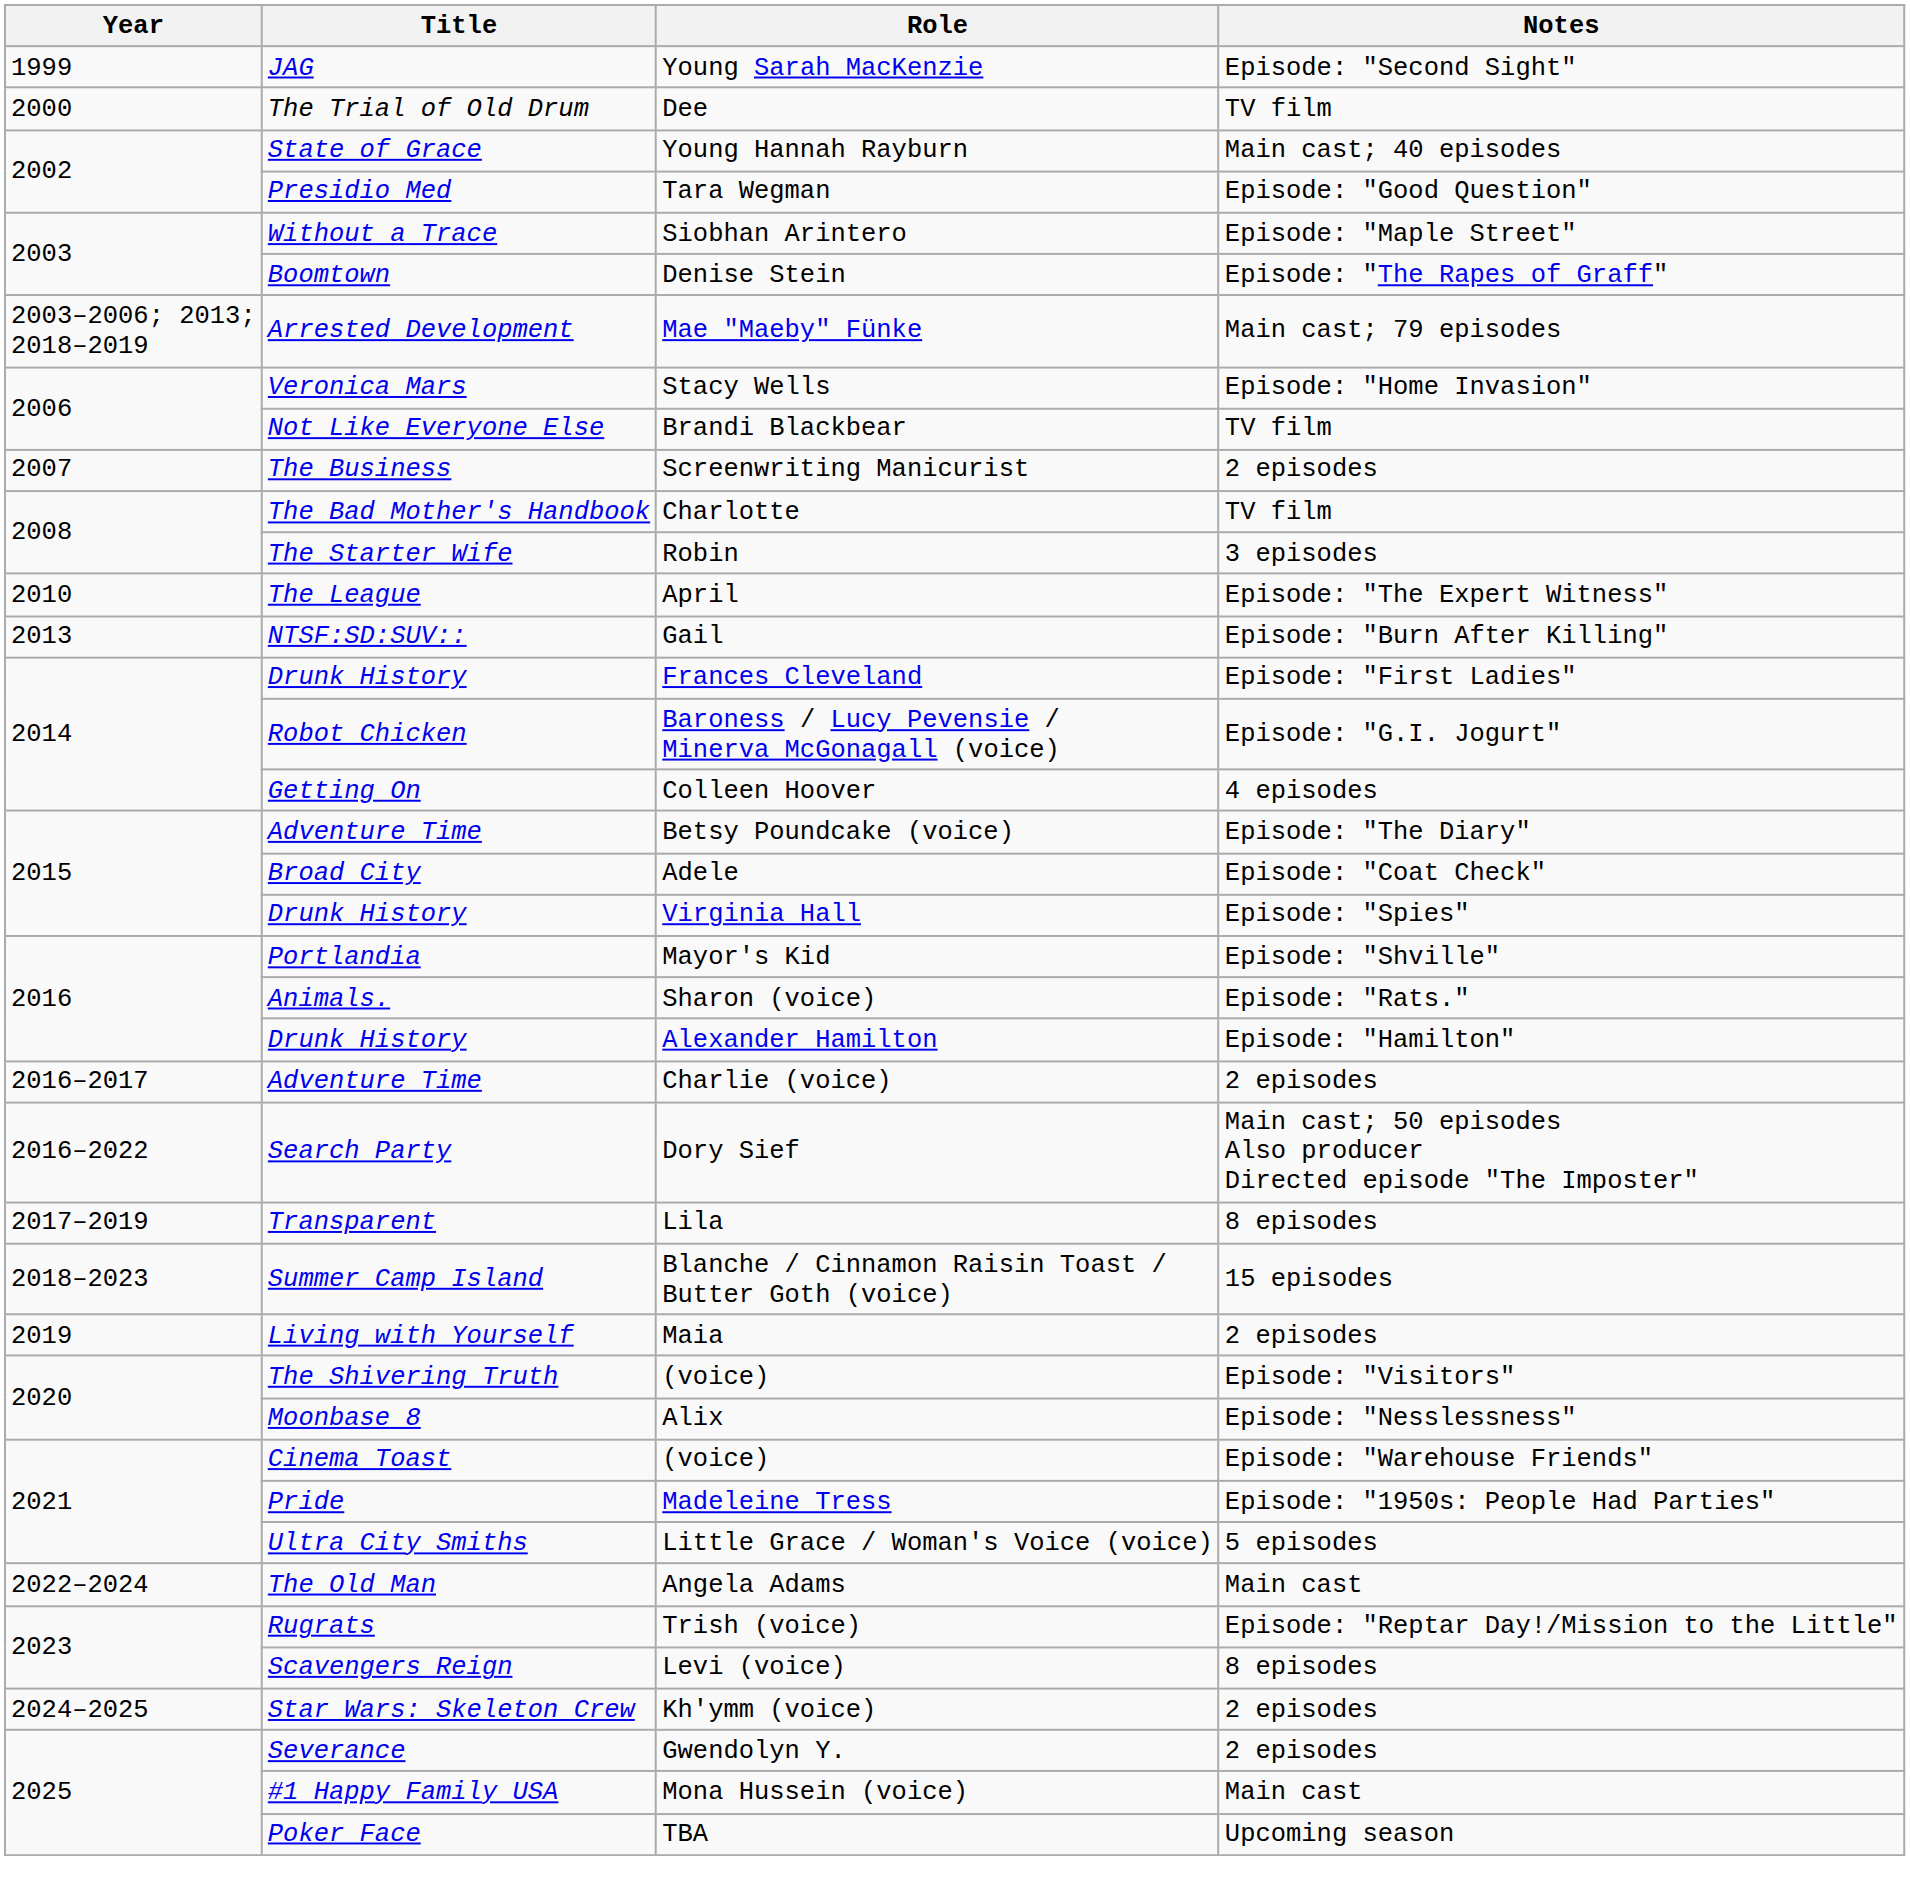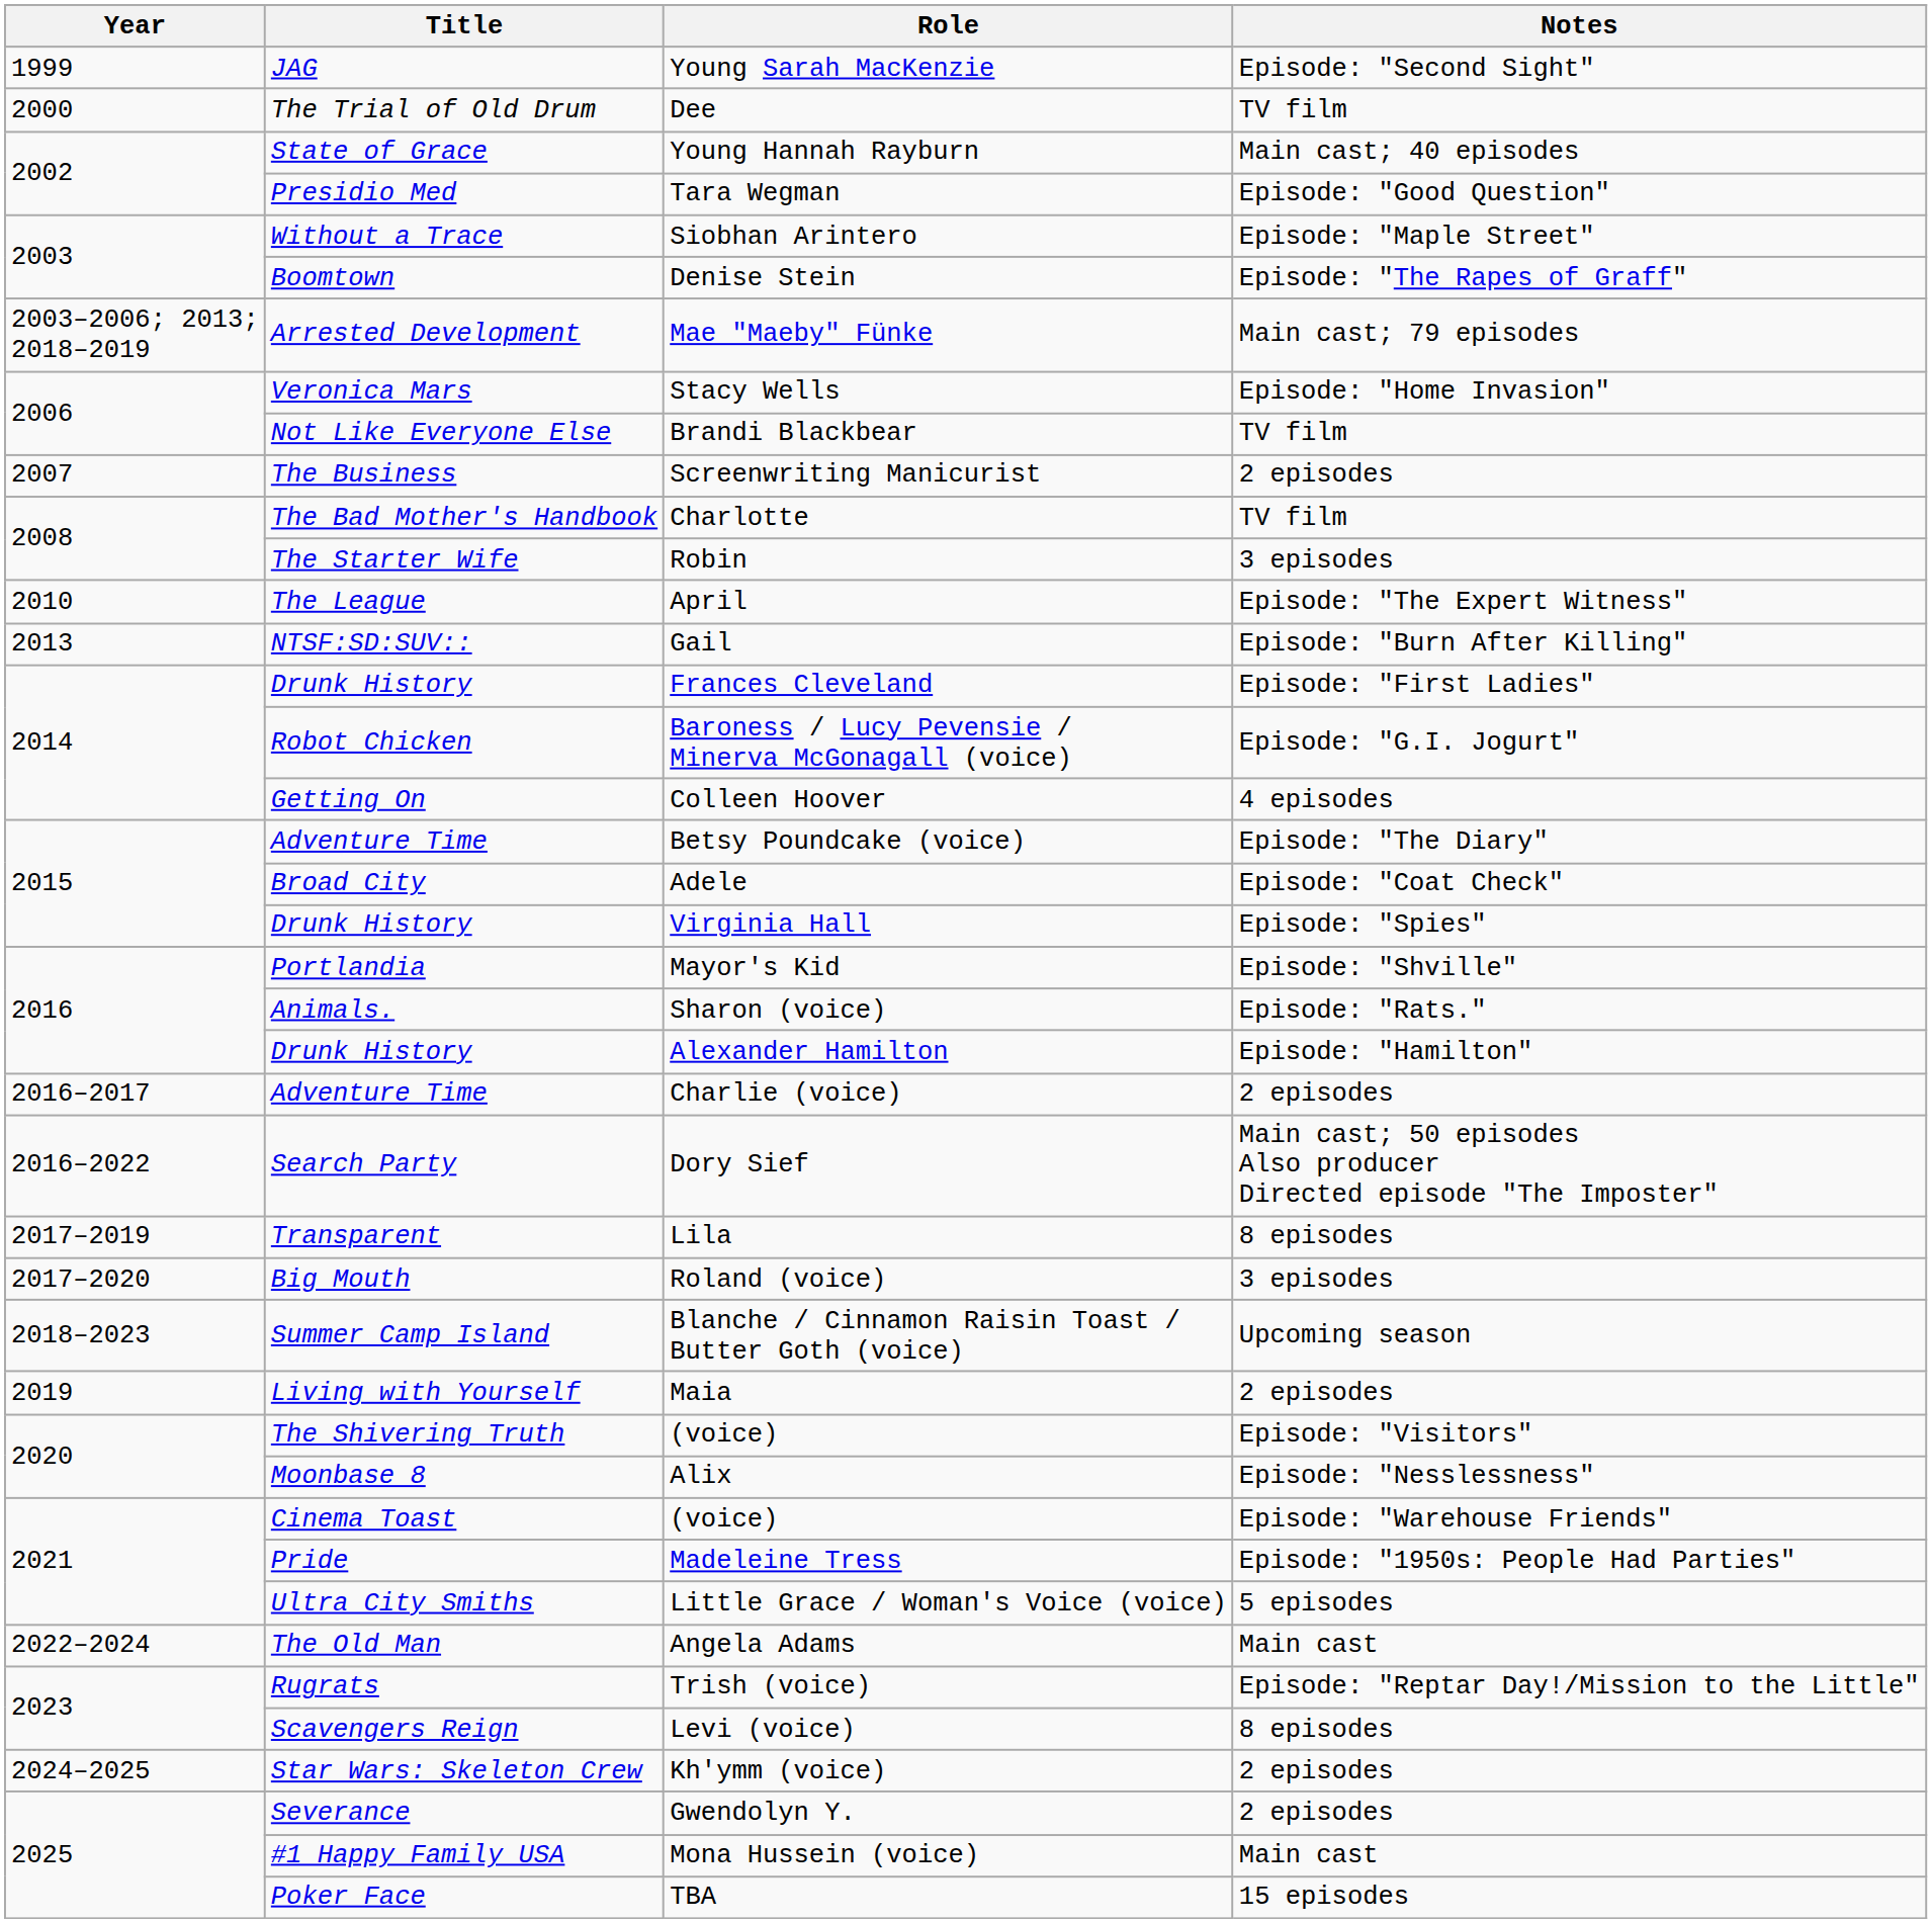+ row: 2017–2020 | Big Mouth | Roland (voice) | 3 episodes
Blanche / Cinnamon Raisin Toast / Butter Goth (voice) | Notes: 15 episodes -> Upcoming season
TBA | Notes: Upcoming season -> 15 episodes
